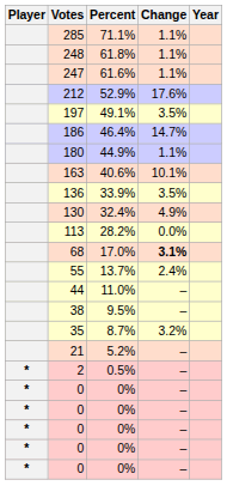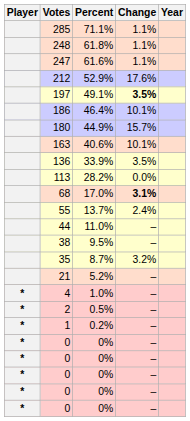197 | Change: normal -> bold
186 | Change: 14.7% -> 10.1%
180 | Change: 1.1% -> 15.7%
- row: 130 | 32.4% | 4.9%
+ row: * | 4 | 1.0% | –
+ row: * | 1 | 0.2% | –
